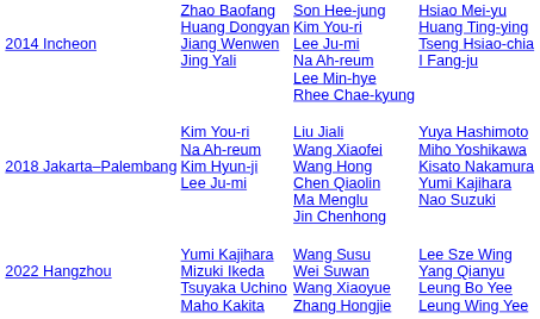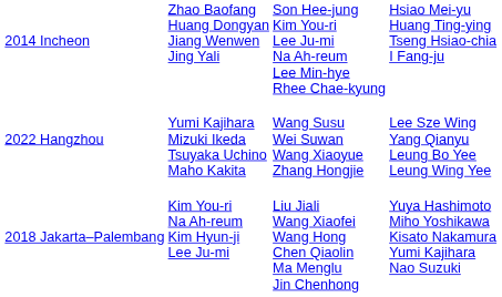rows swapped: 2018 Jakarta–Palembang <-> 2022 Hangzhou
